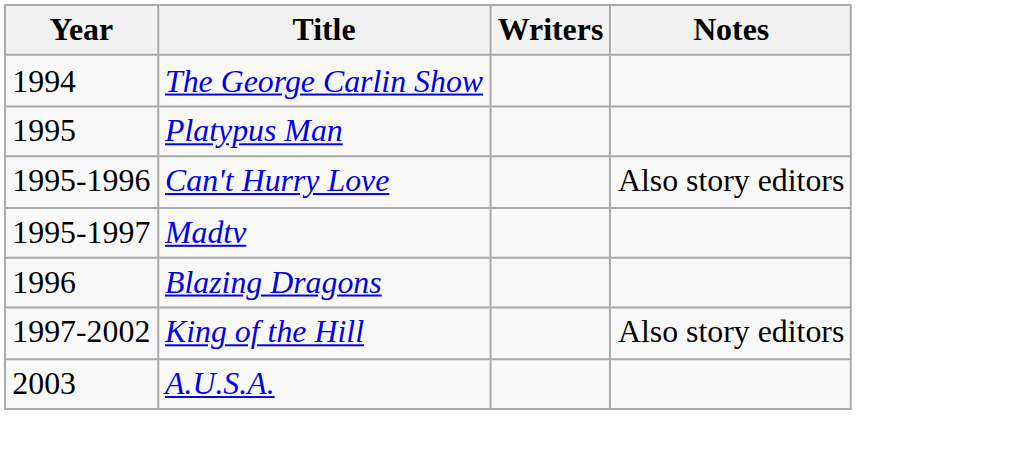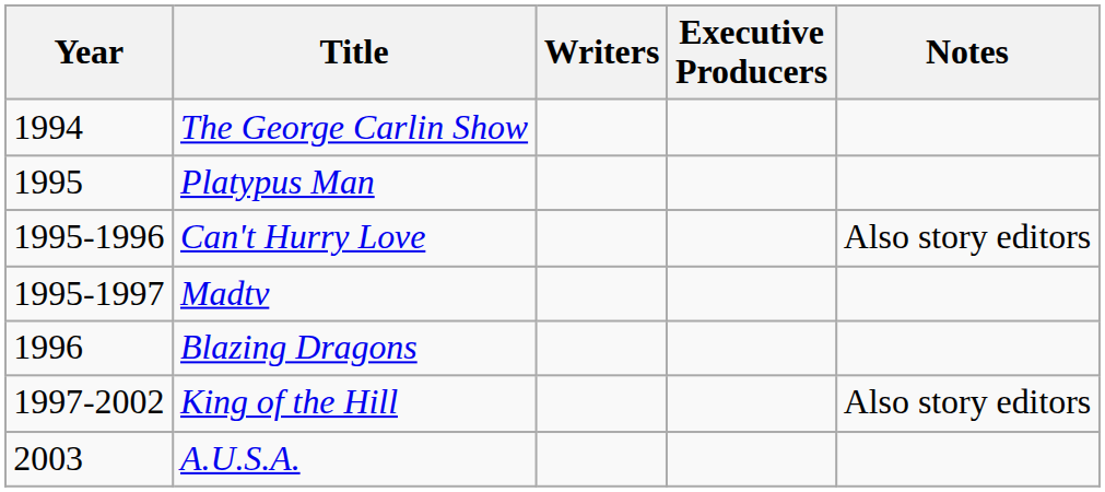+ column: Executive Producers
